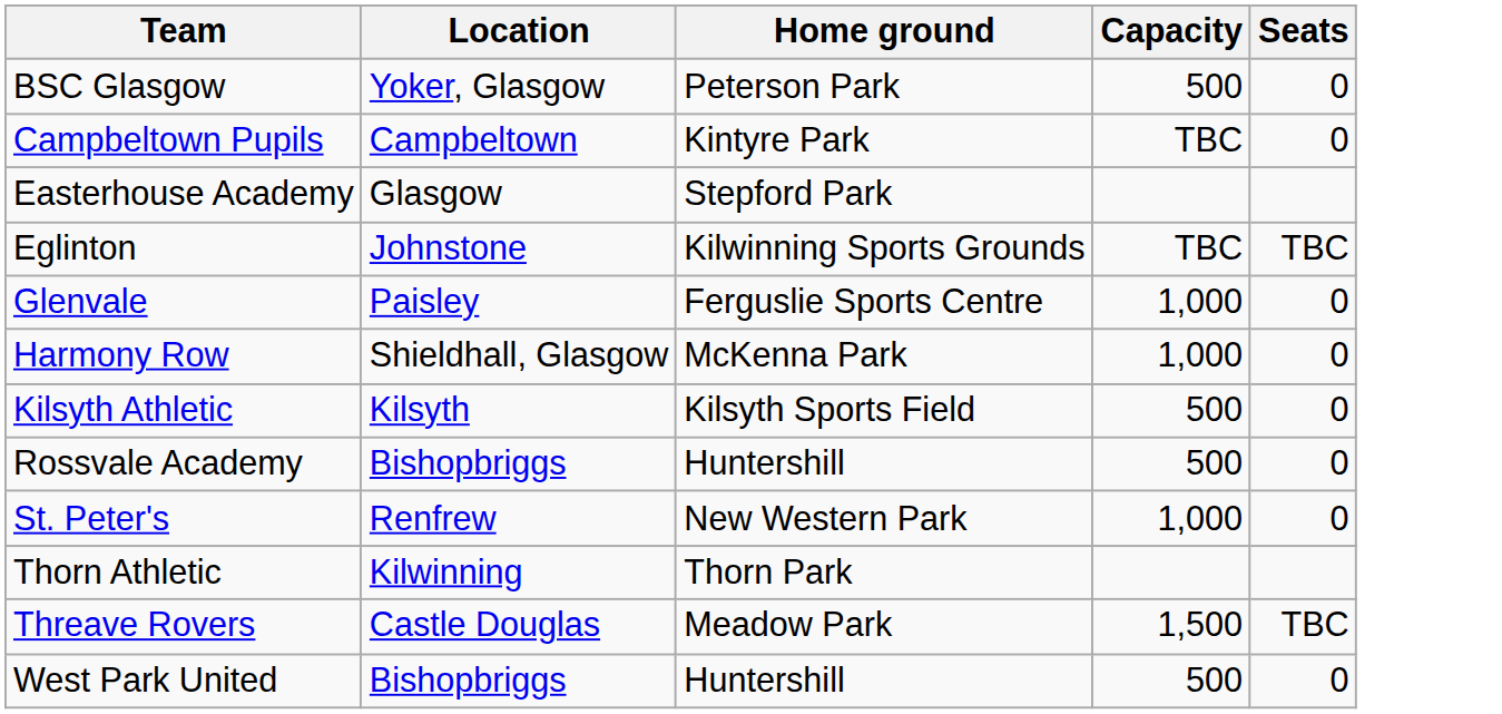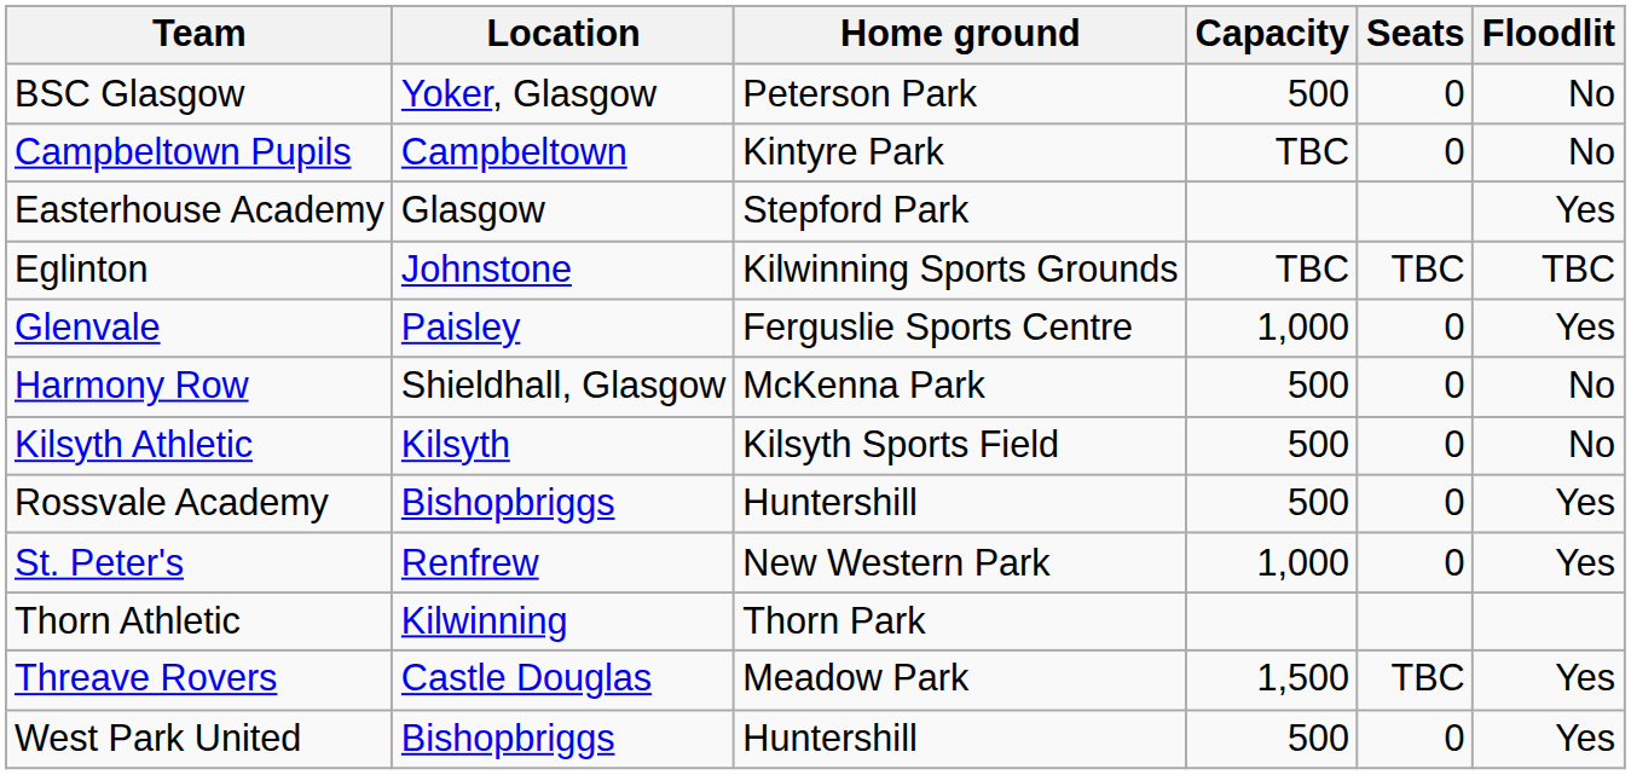+ column: Floodlit | No | No | Yes | TBC | Yes | No | No | Yes | Yes | Yes | Yes
Harmony Row | Capacity: 1,000 -> 500
